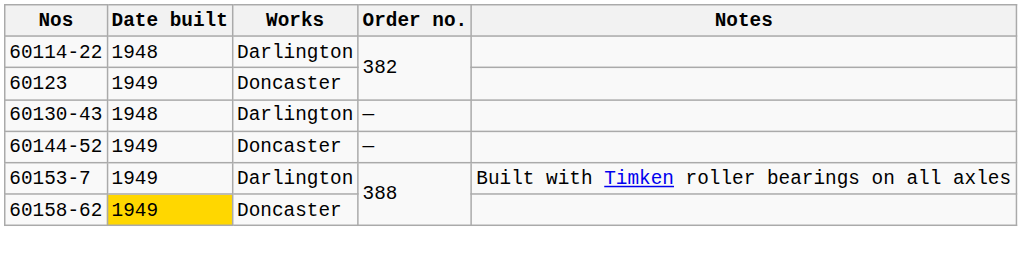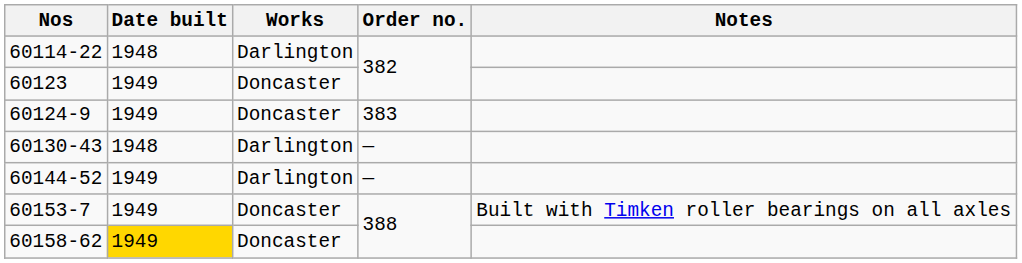+ row: 60124-9 | 1949 | Doncaster | 383
60144-52 | Works: Doncaster -> Darlington
60153-7 | Works: Darlington -> Doncaster
